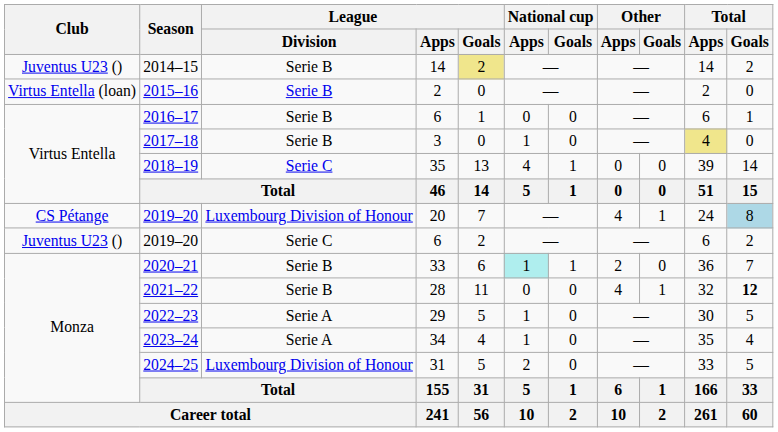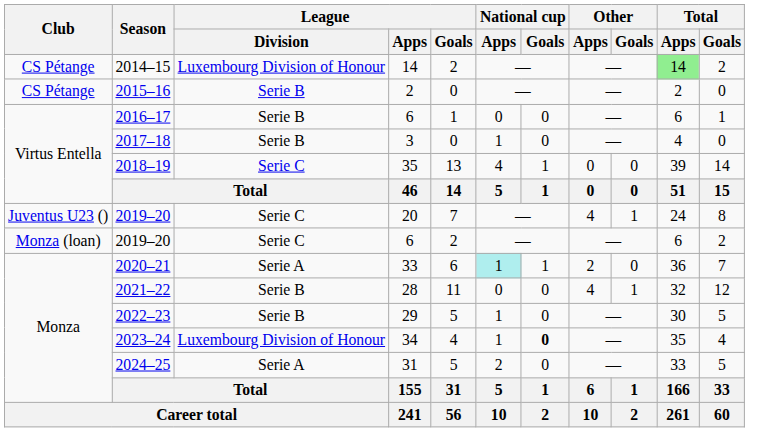2014–15 | Club: Juventus U23 () -> CS Pétange
2014–15 | League / Division: Serie B -> Luxembourg Division of Honour
2014–15 | League / Goals: khaki background -> no background
2014–15 | Total / Apps: no background -> lightgreen background
2015–16 | Club: Virtus Entella (loan) -> CS Pétange
2017–18 | Total / Apps: khaki background -> no background
2019–20 / 20 | Club: CS Pétange -> Juventus U23 ()
2019–20 / 20 | League / Division: Luxembourg Division of Honour -> Serie C
2019–20 / 20 | Total / Goals: lightblue background -> no background
2019–20 / 6 | Club: Juventus U23 () -> Monza (loan)
2020–21 | League / Division: Serie B -> Serie A
2021–22 | Total / Goals: bold -> normal
2022–23 | League / Division: Serie A -> Serie B
2023–24 | League / Division: Serie A -> Luxembourg Division of Honour
2023–24 | National cup / Goals: normal -> bold
2024–25 | League / Division: Luxembourg Division of Honour -> Serie A
